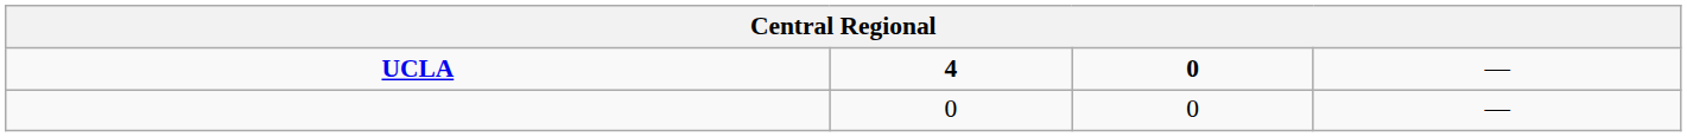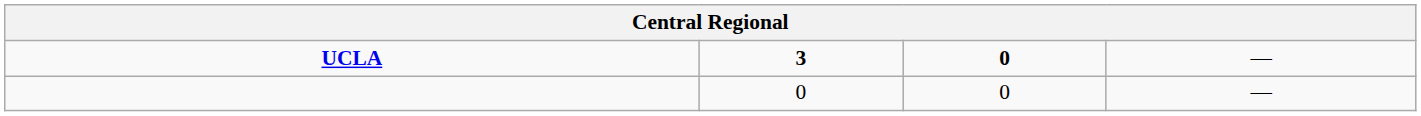UCLA | column 2: 4 -> 3
